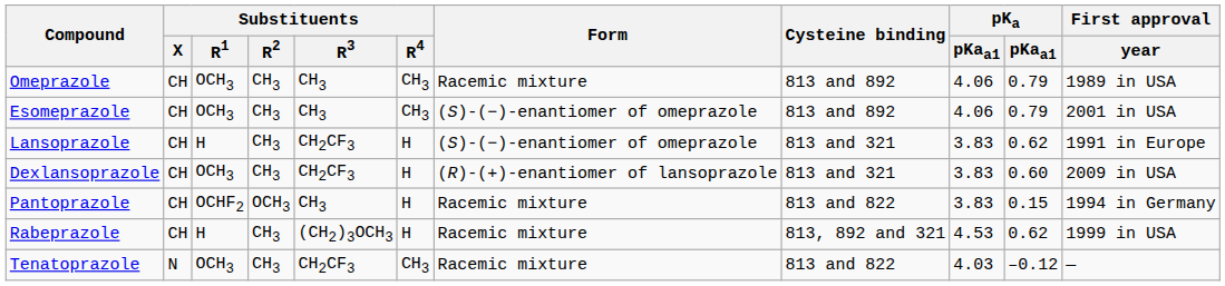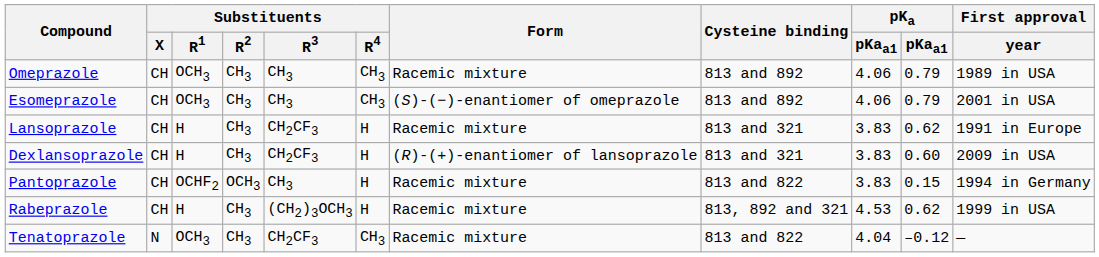Lansoprazole | Form: (S)-(−)-enantiomer of omeprazole -> Racemic mixture
Dexlansoprazole | Substituents / R1: OCH3 -> H
Tenatoprazole | column 9: 4.03 -> 4.04
